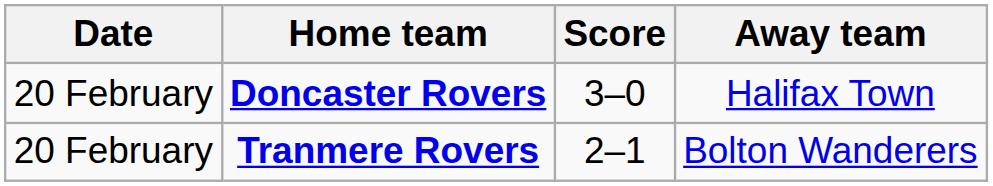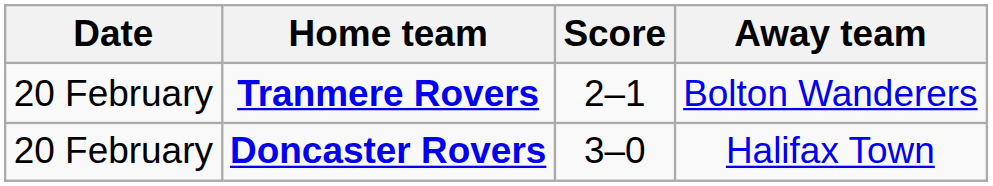rows swapped: Doncaster Rovers <-> Tranmere Rovers
